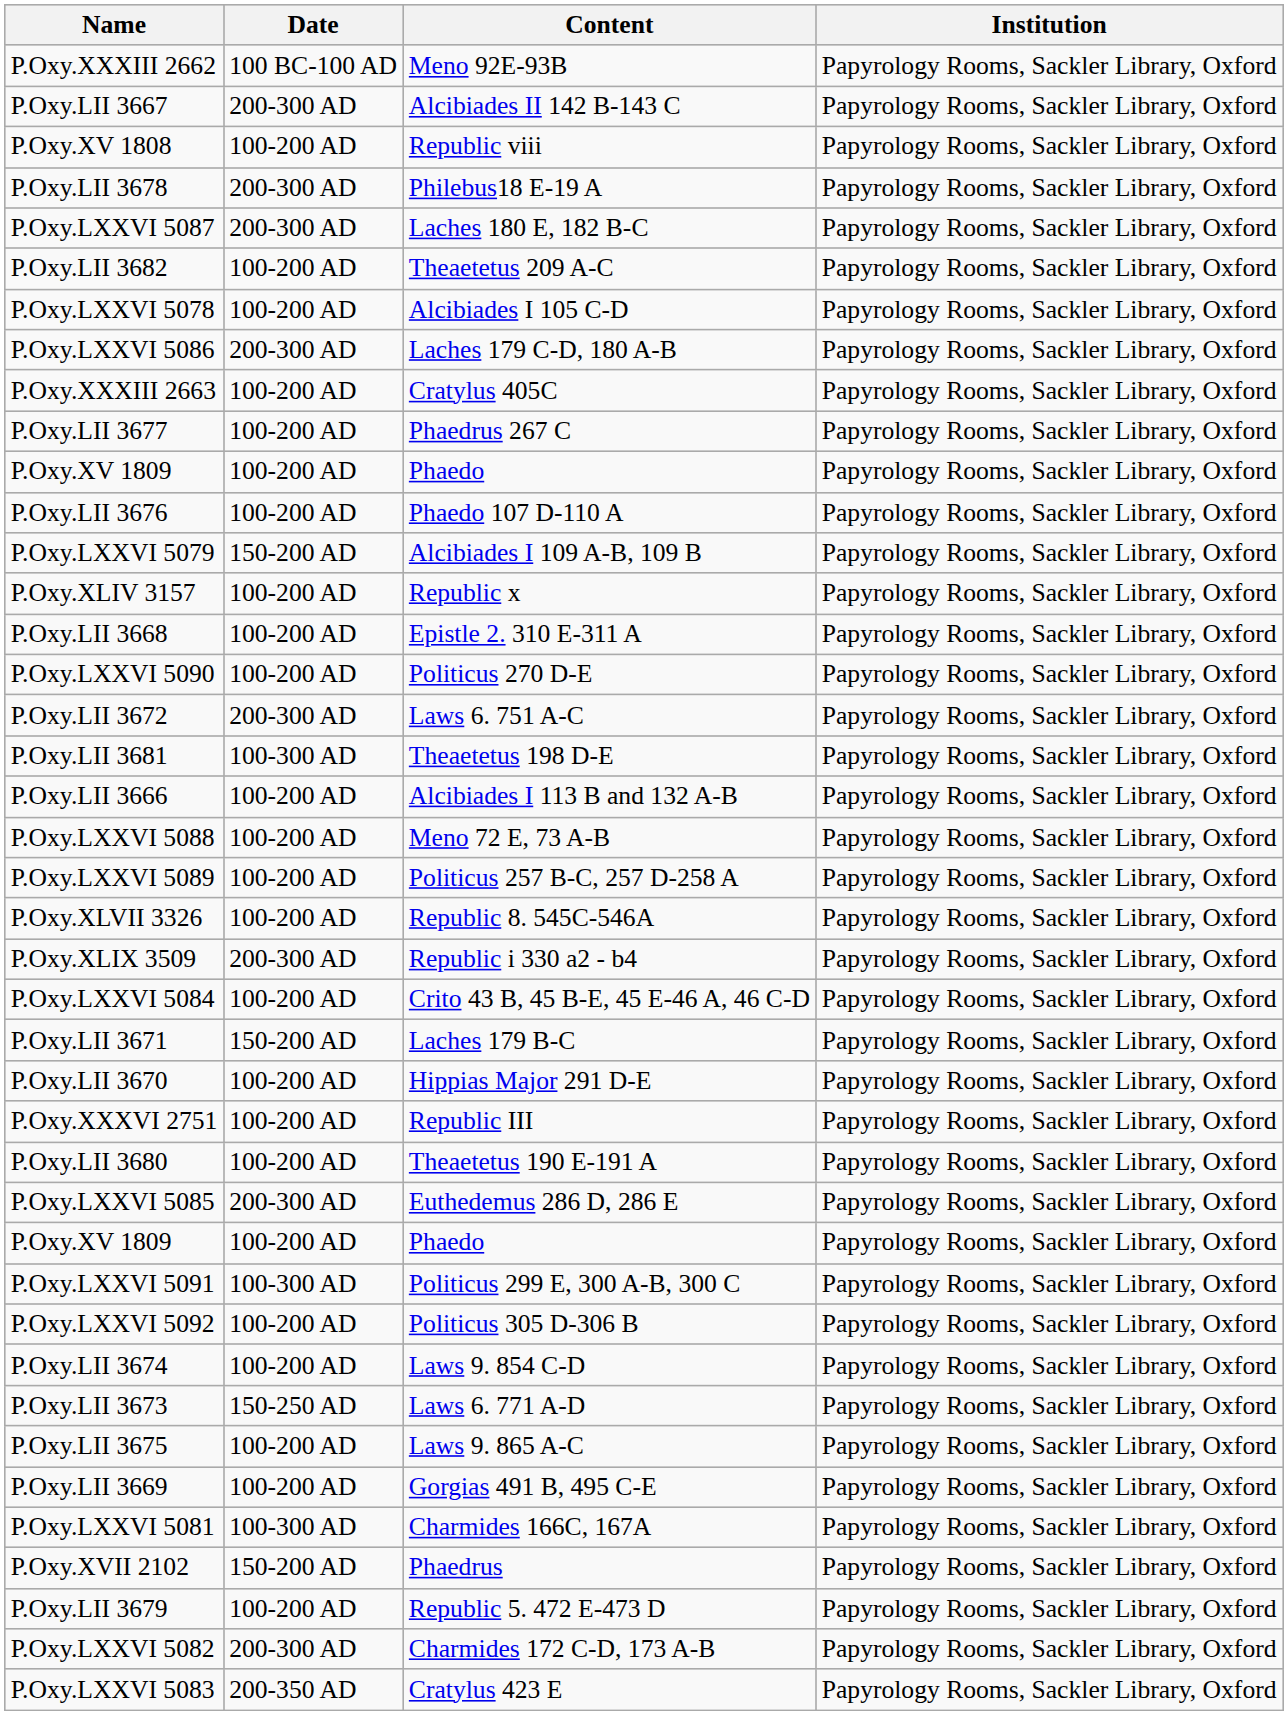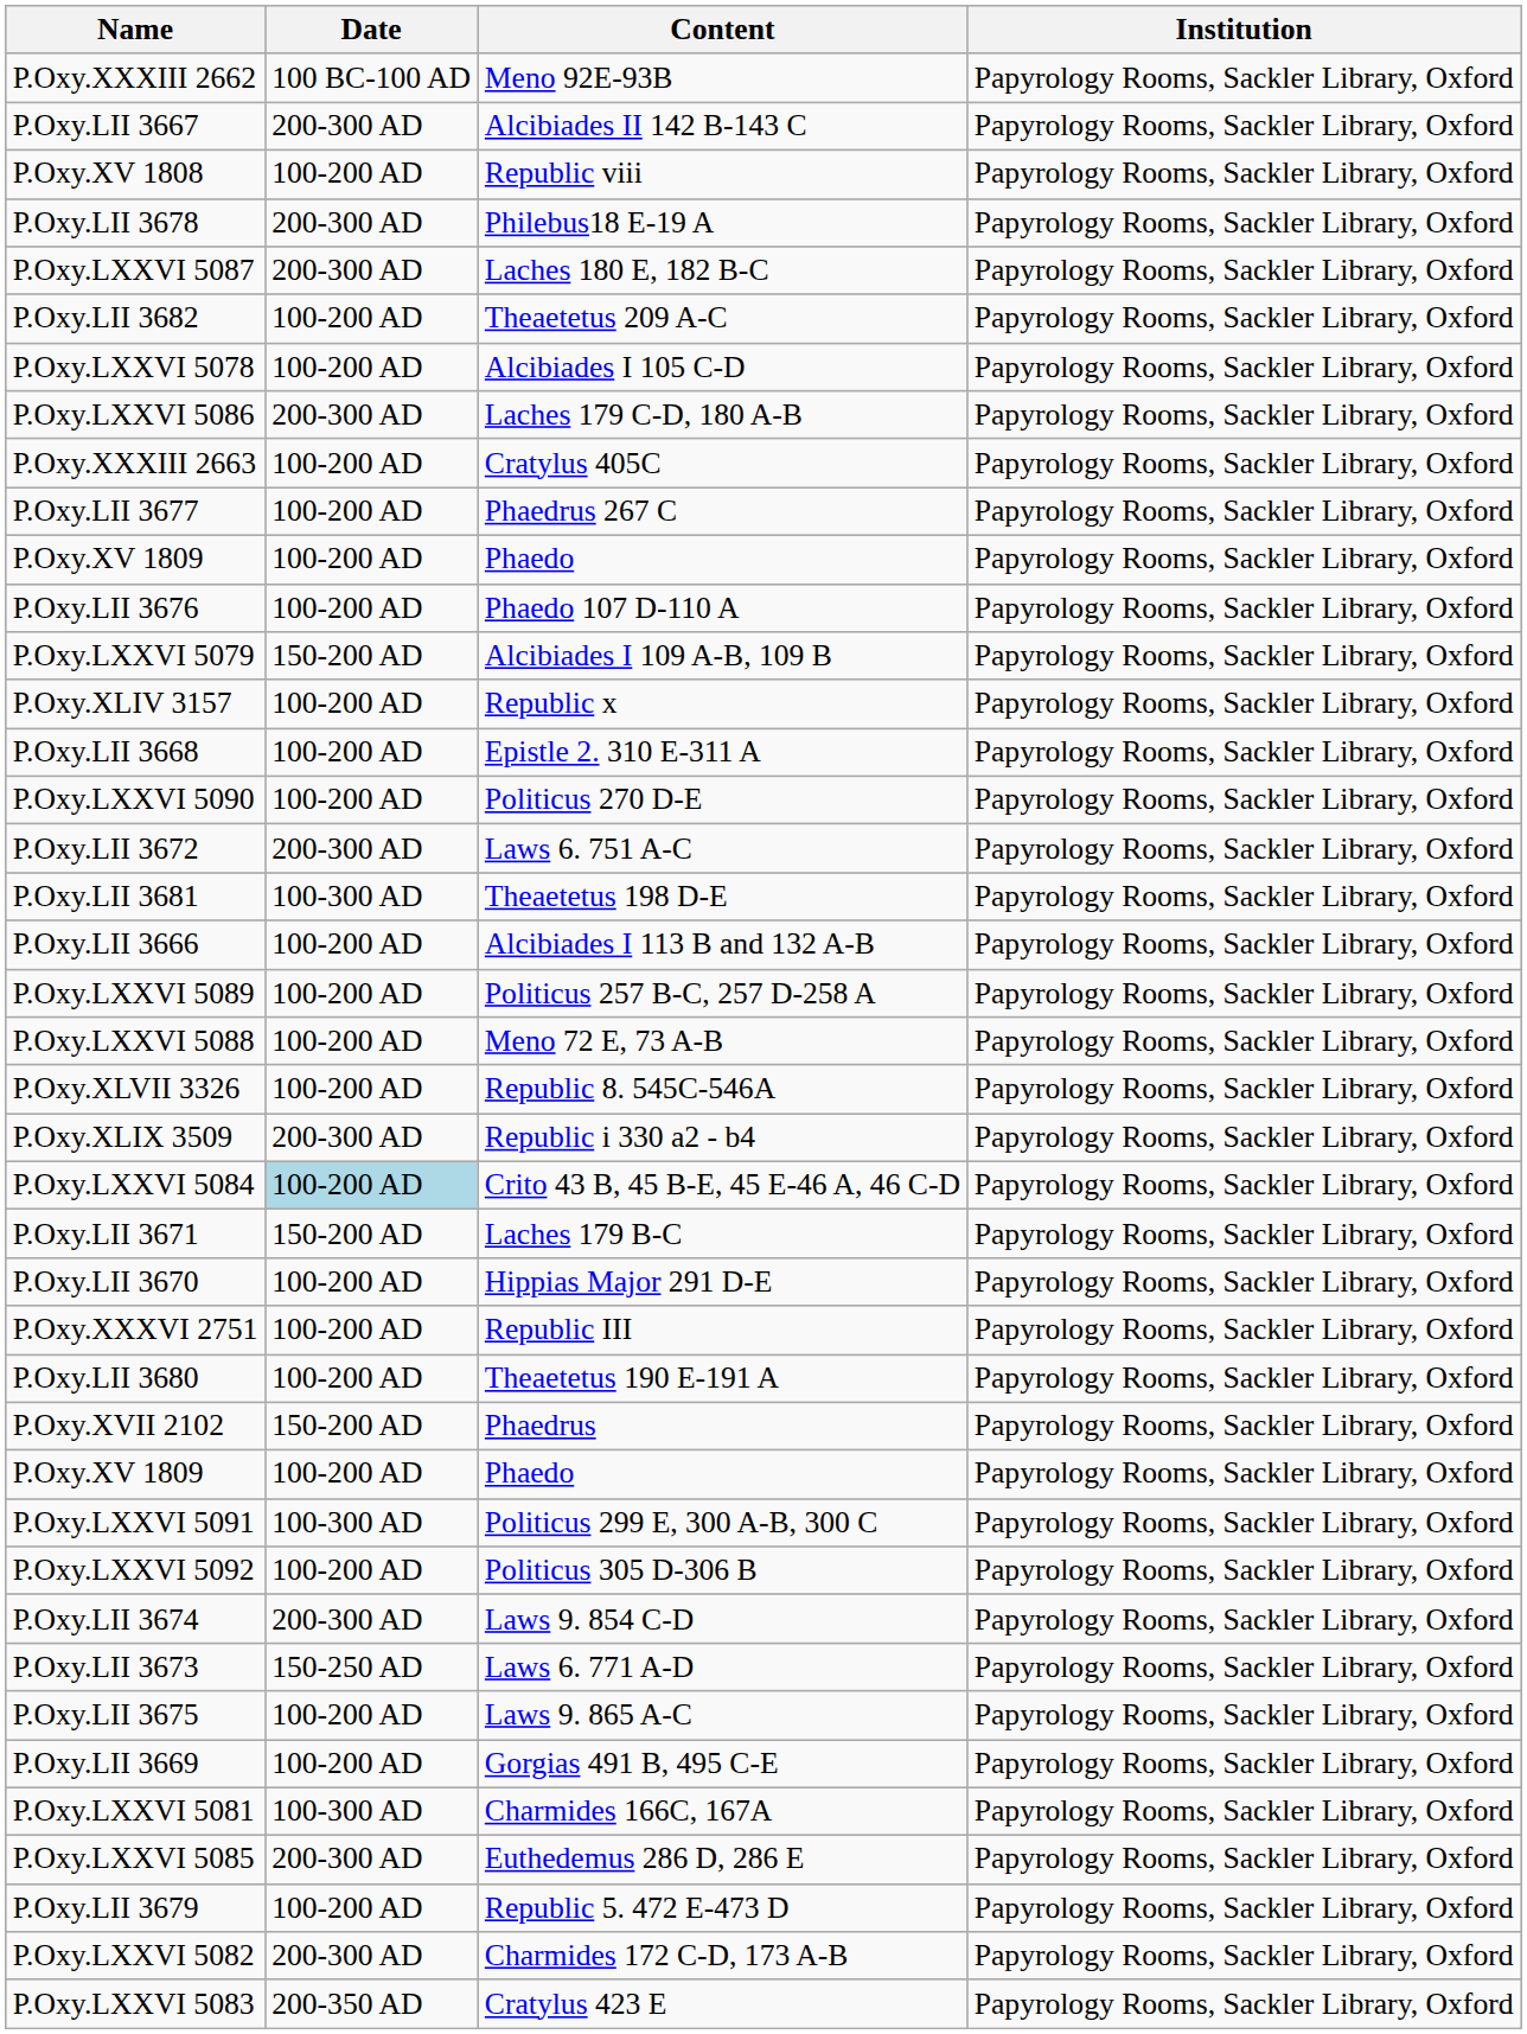rows swapped: P.Oxy.LXXVI 5088 <-> P.Oxy.LXXVI 5089
P.Oxy.LXXVI 5084 | Date: no background -> lightblue background
rows swapped: P.Oxy.XVII 2102 <-> P.Oxy.LXXVI 5085
P.Oxy.LII 3674 | Date: 100-200 AD -> 200-300 AD
